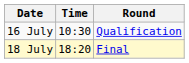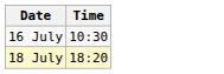- column: Round | Qualification | Final
